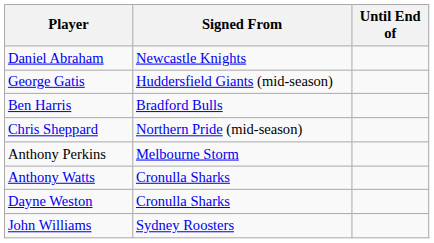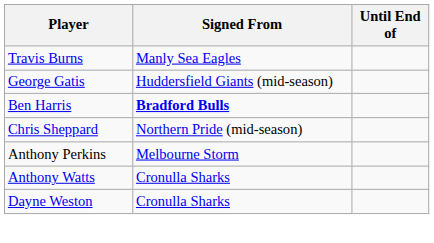- row: Daniel Abraham | Newcastle Knights
+ row: Travis Burns | Manly Sea Eagles
Ben Harris | Signed From: normal -> bold
- row: John Williams | Sydney Roosters
